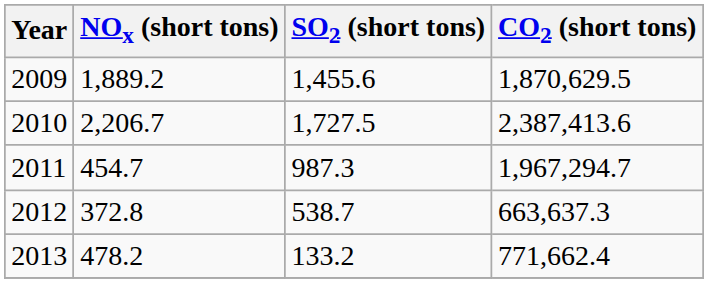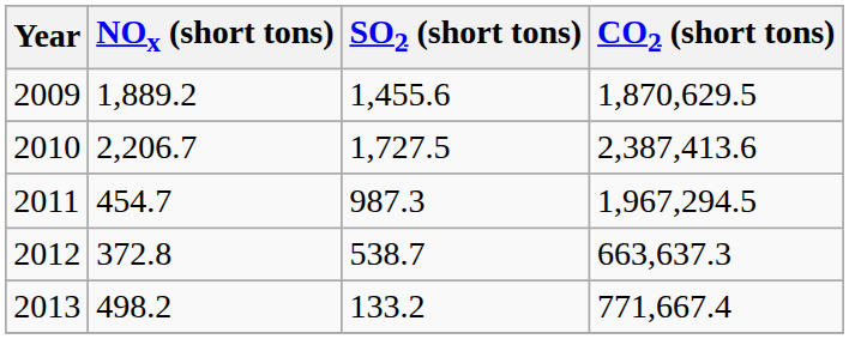2011 | CO2 (short tons): 1,967,294.7 -> 1,967,294.5
2013 | NOx (short tons): 478.2 -> 498.2
2013 | CO2 (short tons): 771,662.4 -> 771,667.4
